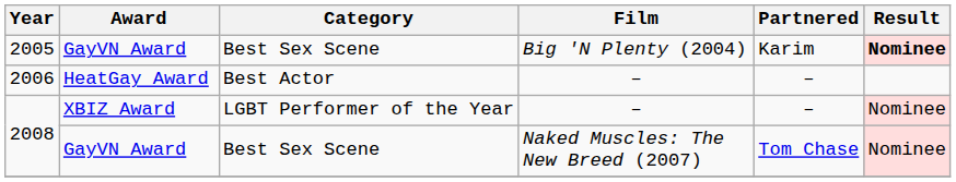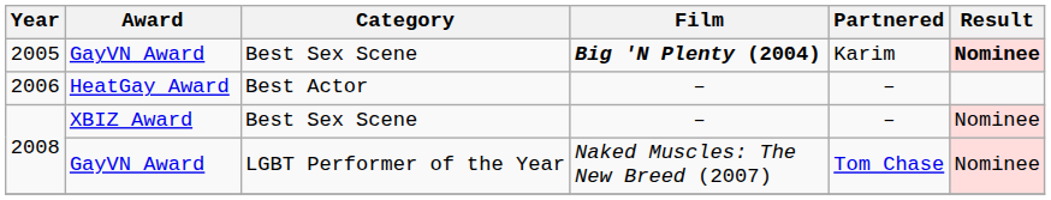2005 | Film: normal -> bold
2008 / XBIZ Award | Category: LGBT Performer of the Year -> Best Sex Scene
2008 / GayVN Award | Category: Best Sex Scene -> LGBT Performer of the Year
